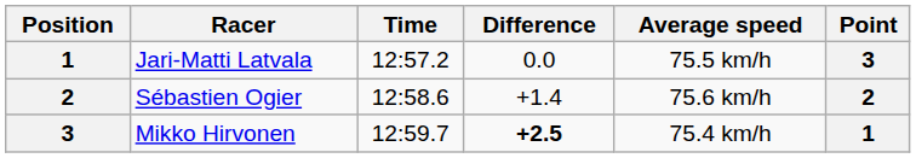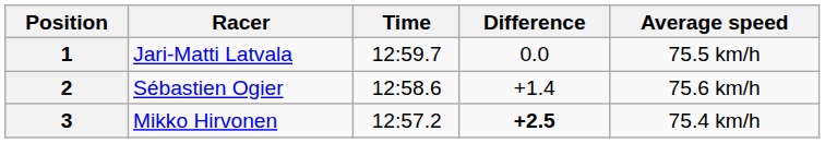- column: Point | 3 | 2 | 1
Jari-Matti Latvala | Time: 12:57.2 -> 12:59.7
Mikko Hirvonen | Time: 12:59.7 -> 12:57.2
